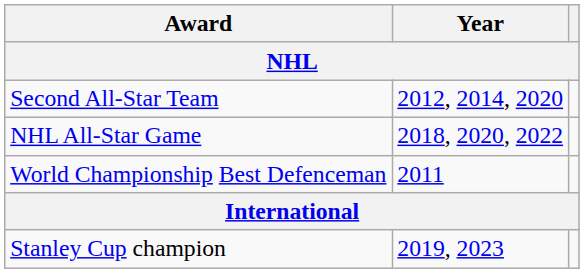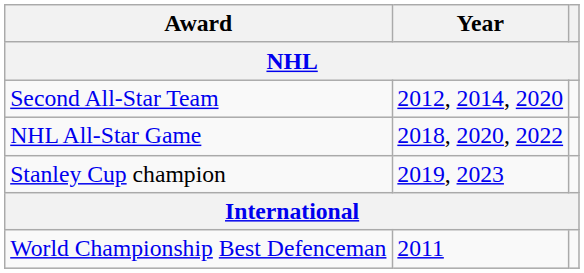rows swapped: Stanley Cup champion <-> World Championship Best Defenceman
